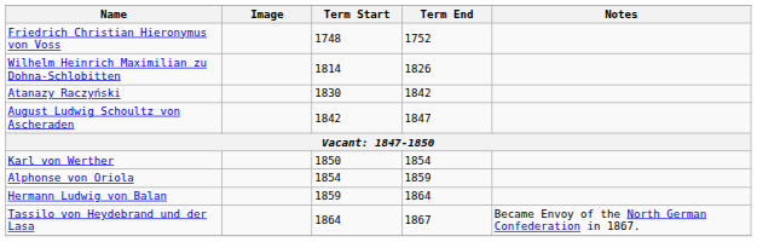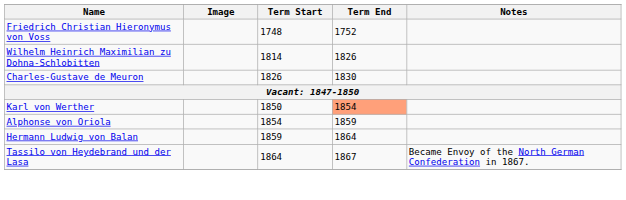+ row: Charles-Gustave de Meuron | 1826 | 1830
- row: Atanazy Raczyński | 1830 | 1842
- row: August Ludwig Schoultz von Ascheraden | 1842 | 1847
Karl von Werther | Term End: no background -> lightsalmon background
